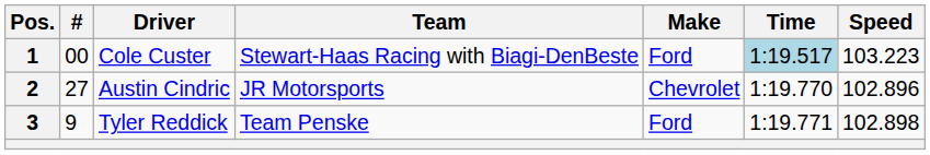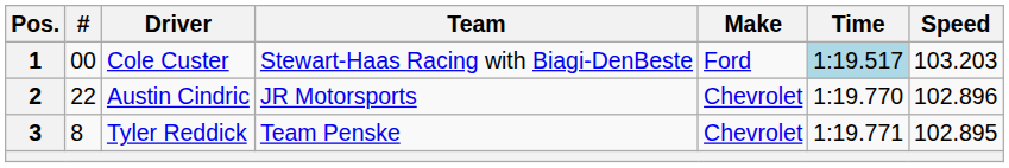1 | Speed: 103.223 -> 103.203
2 | #: 27 -> 22
3 | #: 9 -> 8
3 | Make: Ford -> Chevrolet
3 | Speed: 102.898 -> 102.895
